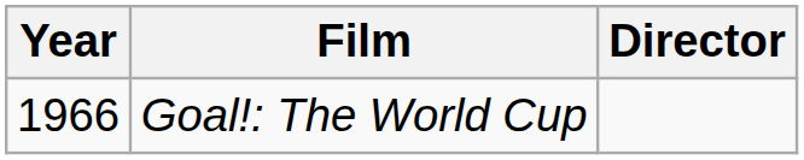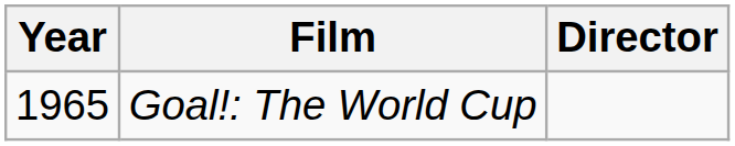Goal!: The World Cup | Year: 1966 -> 1965
